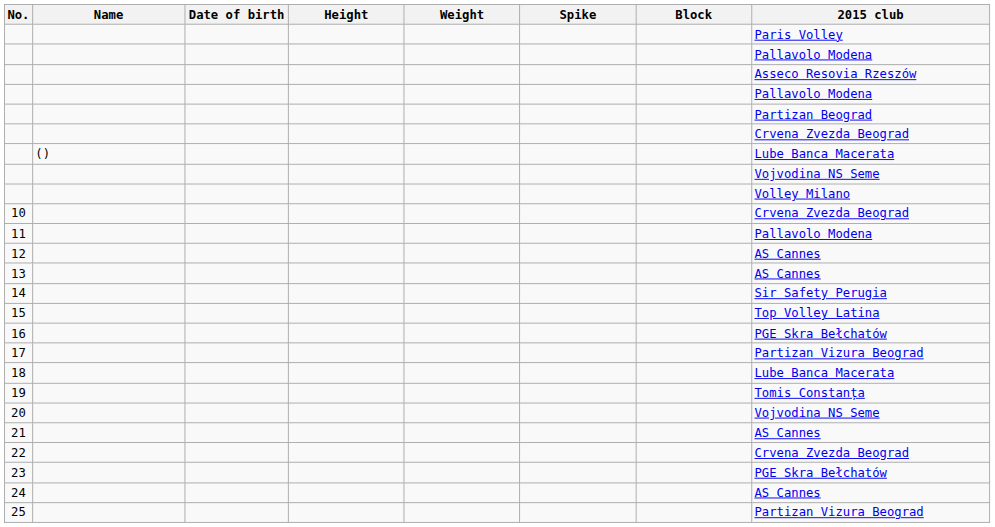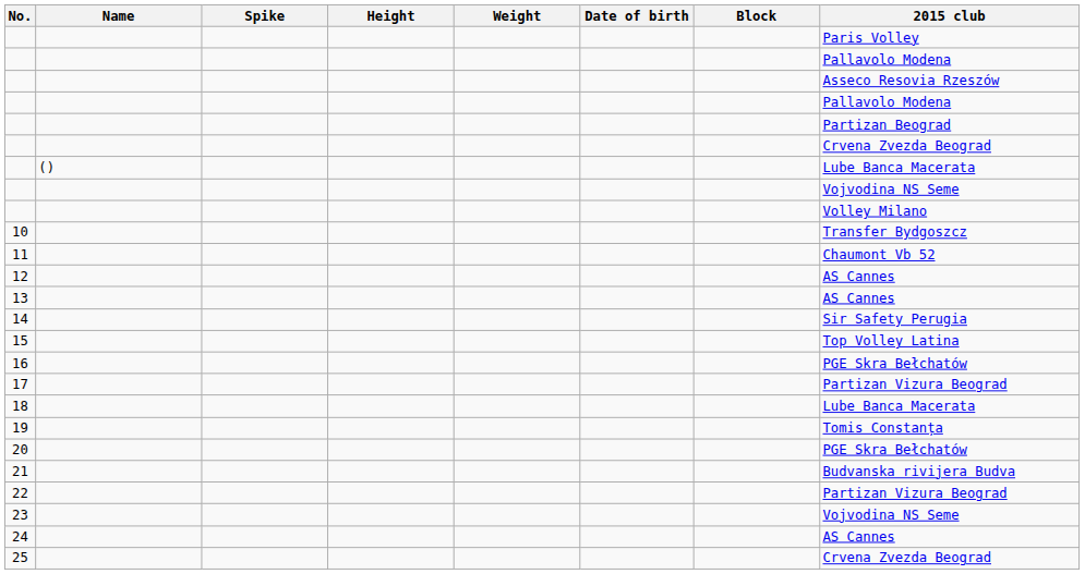columns swapped: Date of birth <-> Spike
10 | 2015 club: Crvena Zvezda Beograd -> Transfer Bydgoszcz
11 | 2015 club: Pallavolo Modena -> Chaumont Vb 52
20 | 2015 club: Vojvodina NS Seme -> PGE Skra Bełchatów
21 | 2015 club: AS Cannes -> Budvanska rivijera Budva
22 | 2015 club: Crvena Zvezda Beograd -> Partizan Vizura Beograd
23 | 2015 club: PGE Skra Bełchatów -> Vojvodina NS Seme
25 | 2015 club: Partizan Vizura Beograd -> Crvena Zvezda Beograd
